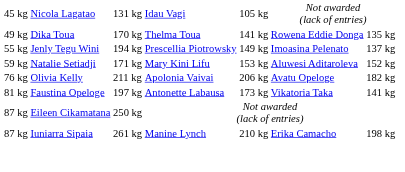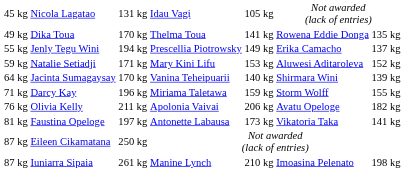Jenly Tegu Wini | column 6: Imoasina Pelenato -> Erika Camacho
+ row: 64 kg | Jacinta Sumagaysay | 170 kg | Vanina Teheipuarii | 140 kg | Shirmara Wini | 139 kg
+ row: 71 kg | Darcy Kay | 196 kg | Miriama Taletawa | 159 kg | Storm Wolff | 155 kg
Iuniarra Sipaia | column 6: Erika Camacho -> Imoasina Pelenato
